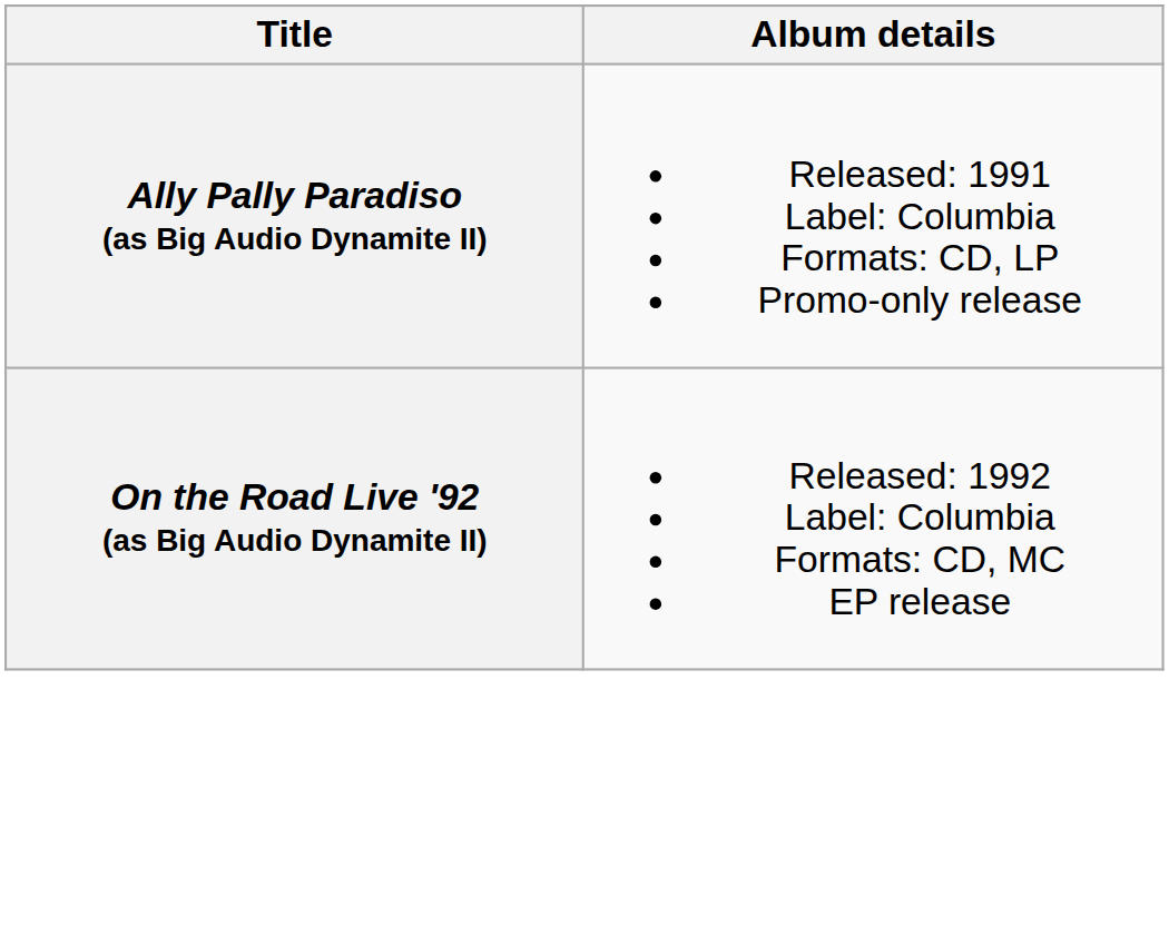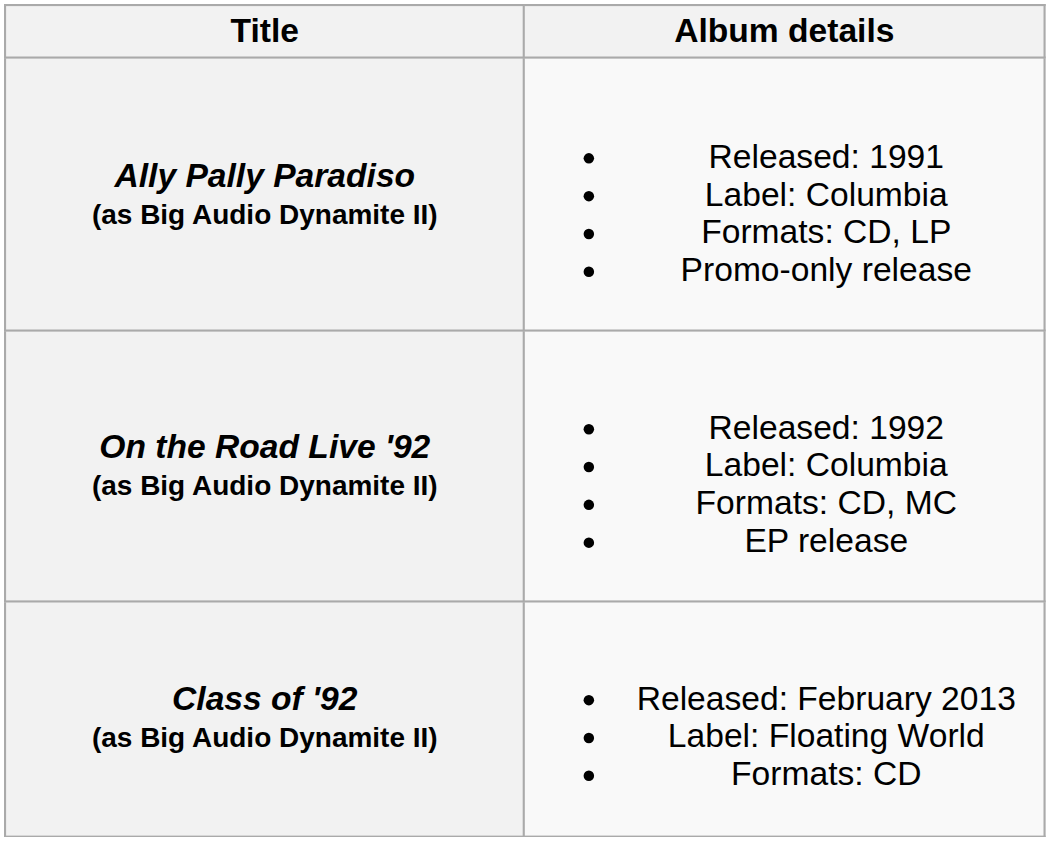+ row: Class of '92 (as Big Audio Dynamite II) | Released: February 2013 Label: Floating World Formats: CD
